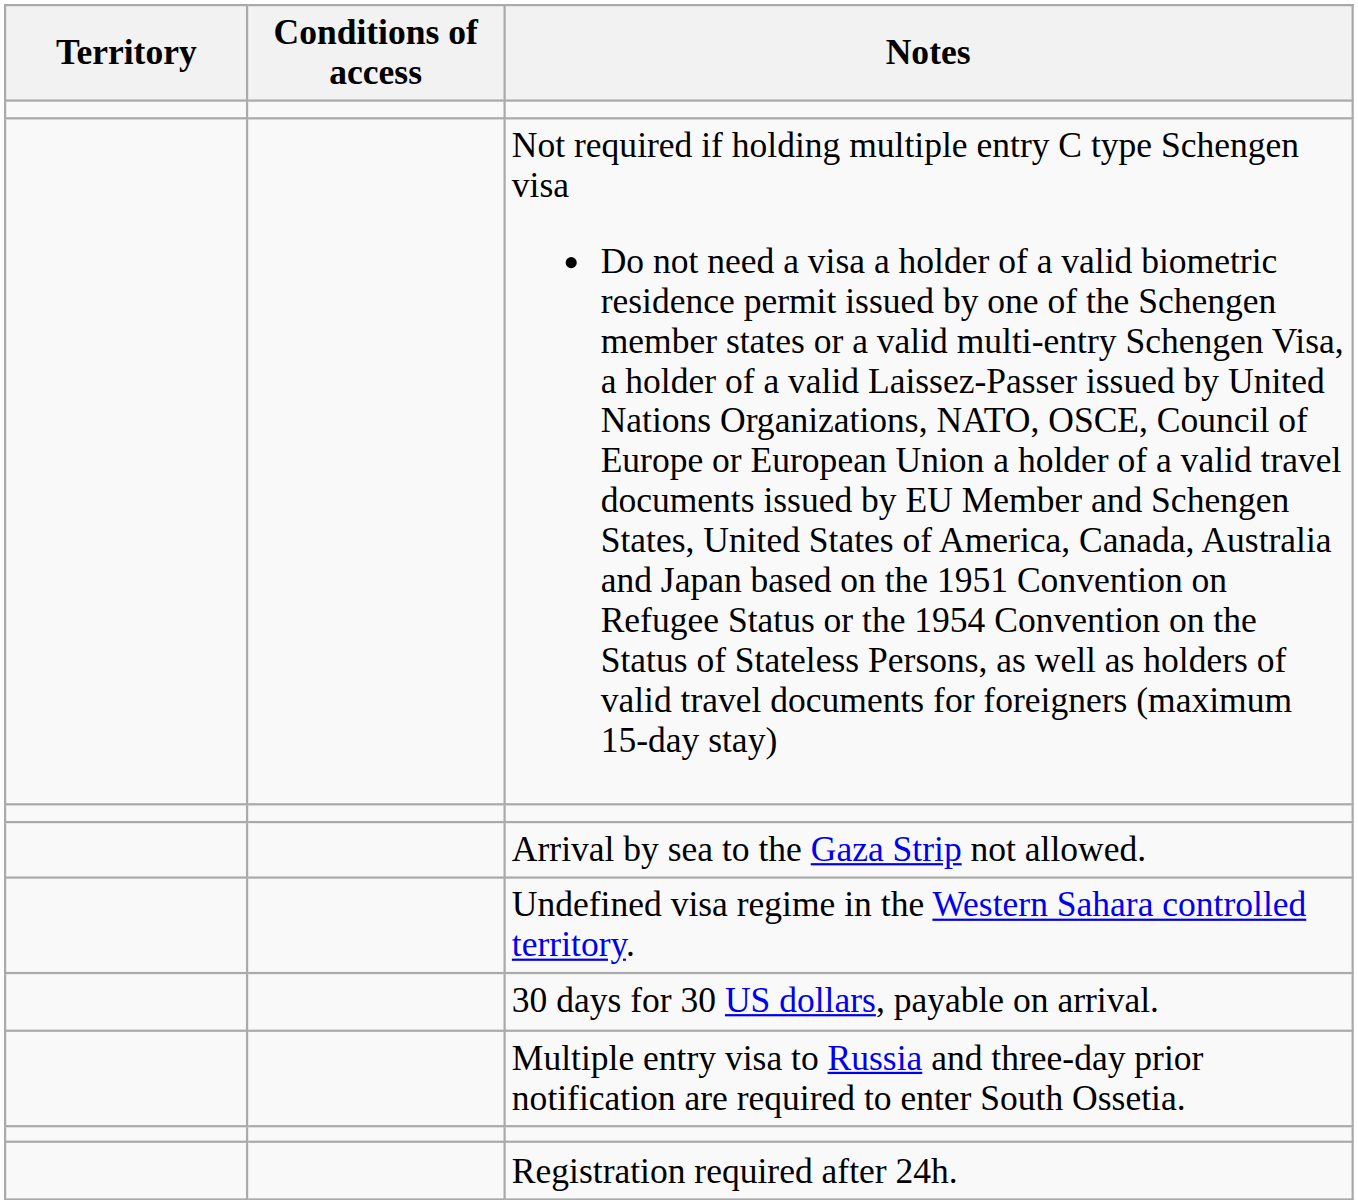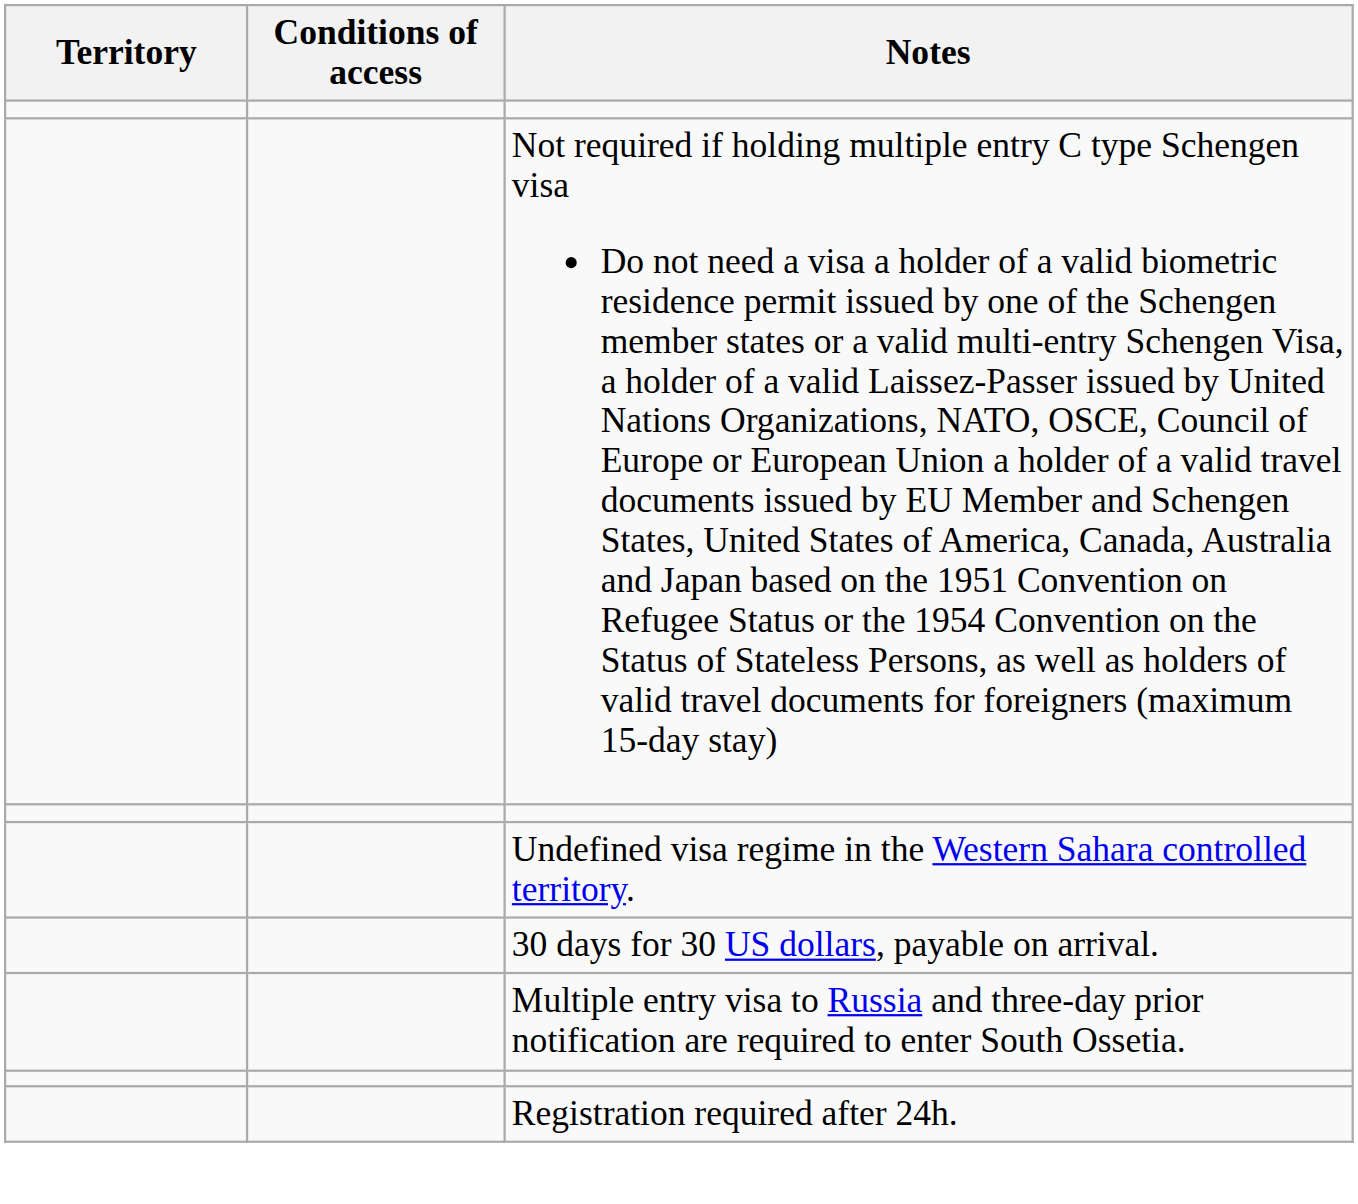- row: Arrival by sea to the Gaza Strip not allowed.
